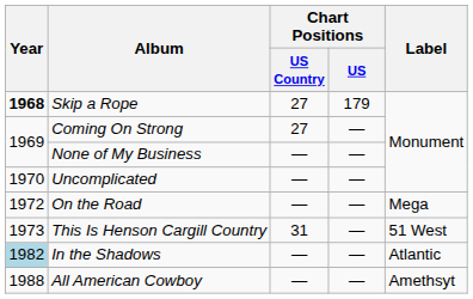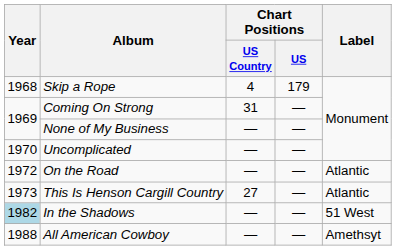Skip a Rope | Year: bold -> normal
Skip a Rope | Chart Positions / US Country: 27 -> 4
Coming On Strong | Chart Positions / US Country: 27 -> 31
On the Road | Label: Mega -> Atlantic
This Is Henson Cargill Country | Chart Positions / US Country: 31 -> 27
This Is Henson Cargill Country | Label: 51 West -> Atlantic
In the Shadows | Label: Atlantic -> 51 West
